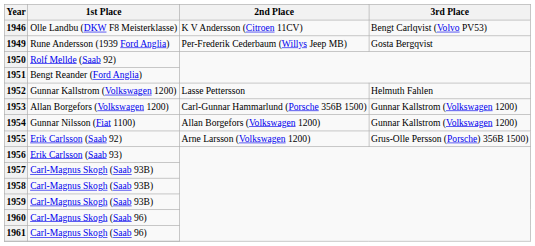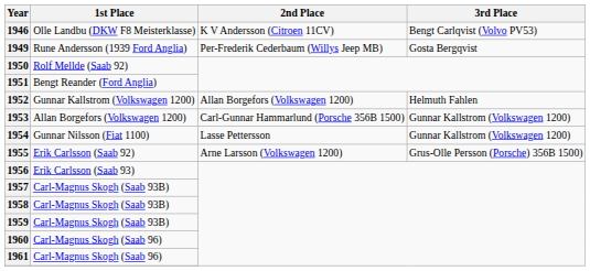1952 | 2nd Place: Lasse Pettersson -> Allan Borgefors (Volkswagen 1200)
1954 | 2nd Place: Allan Borgefors (Volkswagen 1200) -> Lasse Pettersson
